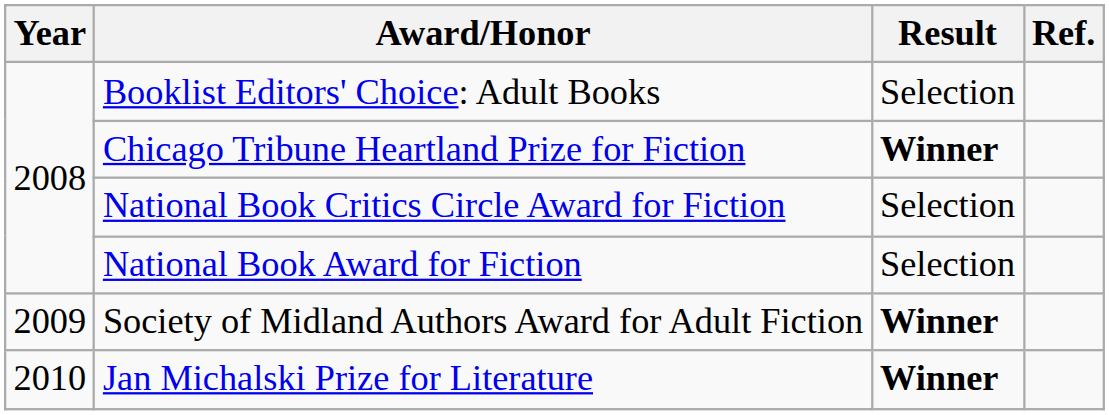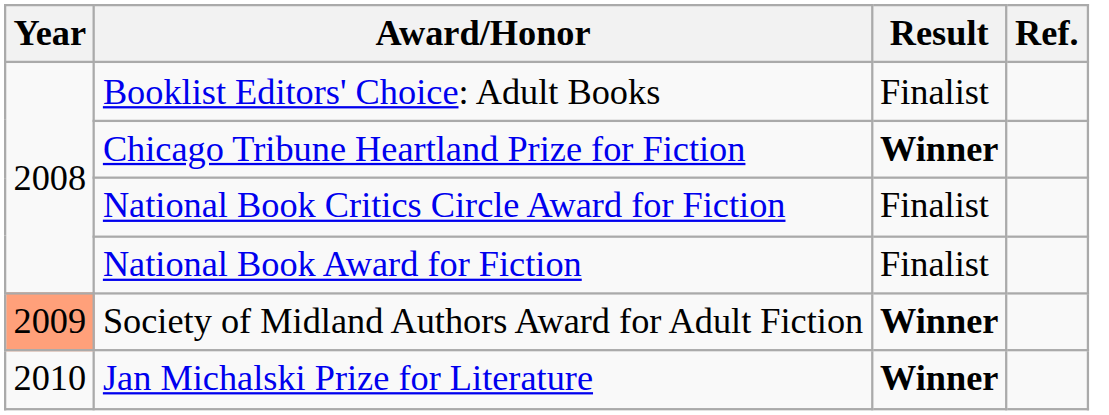Booklist Editors' Choice: Adult Books | Result: Selection -> Finalist
National Book Critics Circle Award for Fiction | Result: Selection -> Finalist
National Book Award for Fiction | Result: Selection -> Finalist
Society of Midland Authors Award for Adult Fiction | Year: no background -> lightsalmon background
